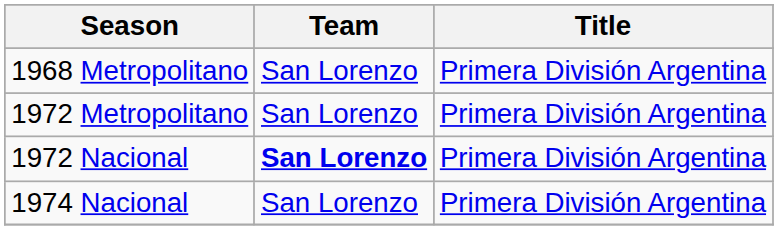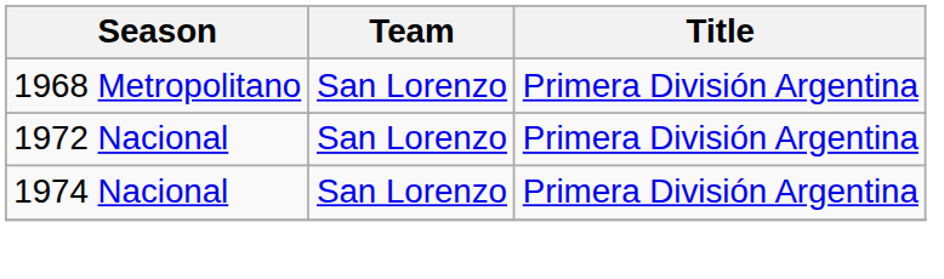- row: 1972 Metropolitano | San Lorenzo | Primera División Argentina
1972 Nacional | Team: bold -> normal
